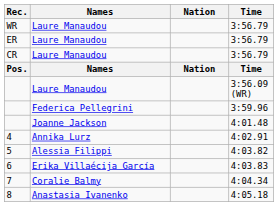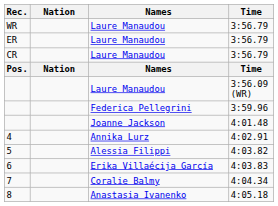columns swapped: Names <-> Nation
